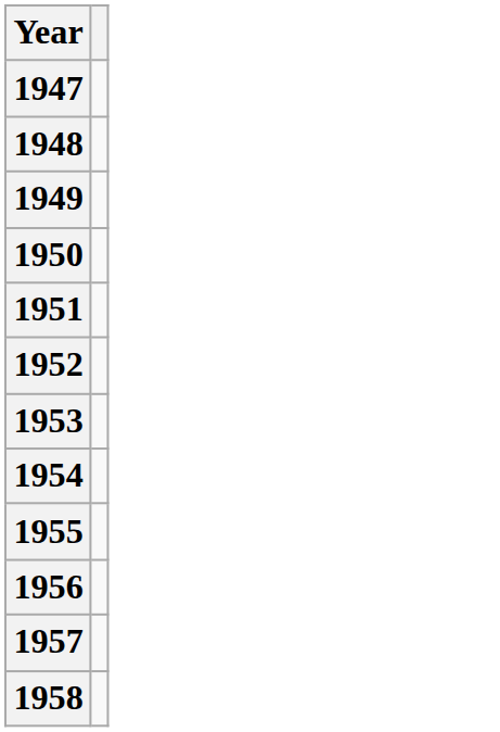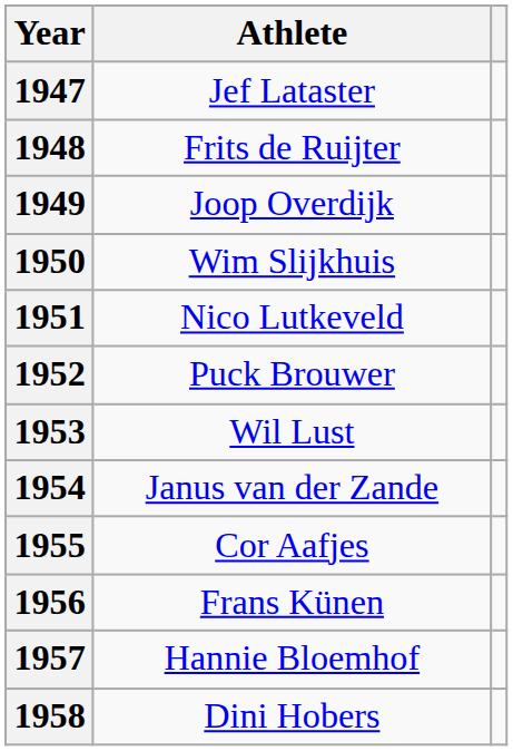+ column: Athlete | Jef Lataster | Frits de Ruijter | Joop Overdijk | Wim Slijkhuis | Nico Lutkeveld | Puck Brouwer | Wil Lust | Janus van der Zande | Cor Aafjes | Frans Künen | Hannie Bloemhof | Dini Hobers
